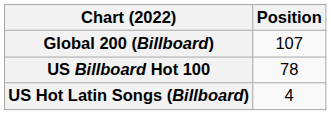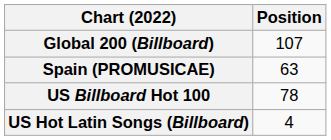+ row: Spain (PROMUSICAE) | 63
